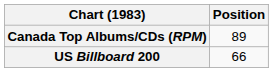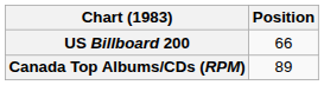rows swapped: Canada Top Albums/CDs (RPM) <-> US Billboard 200
